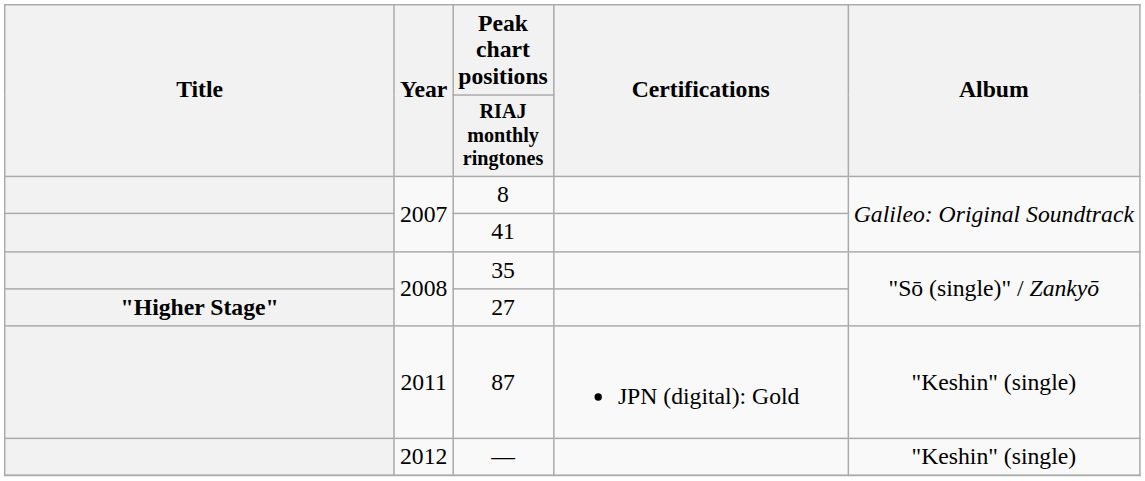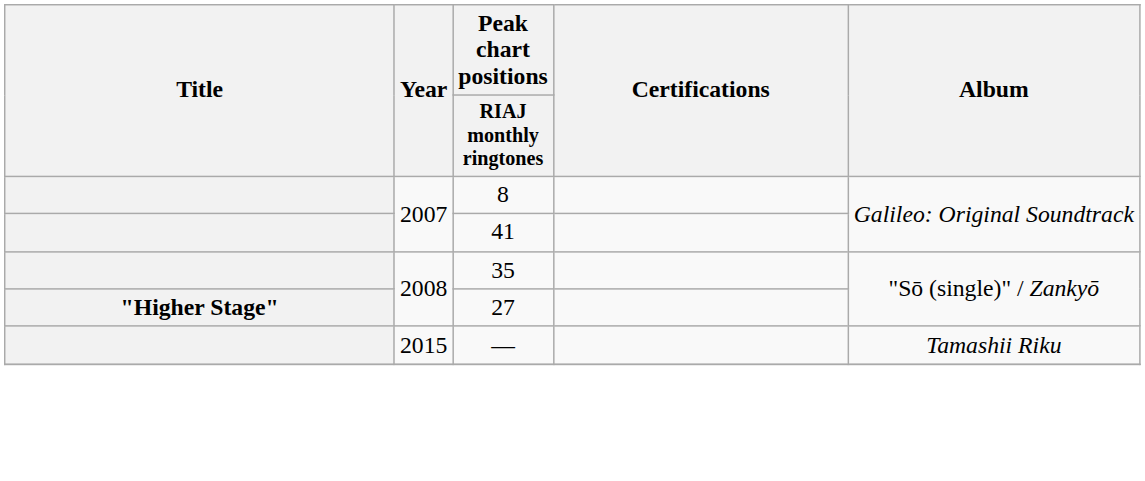- row: 2011 | 87 | JPN (digital): Gold | "Keshin" (single)
— | Year: 2012 -> 2015
— | Album: "Keshin" (single) -> Tamashii Riku
